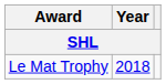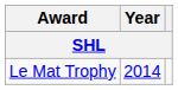Le Mat Trophy | Year: 2018 -> 2014
